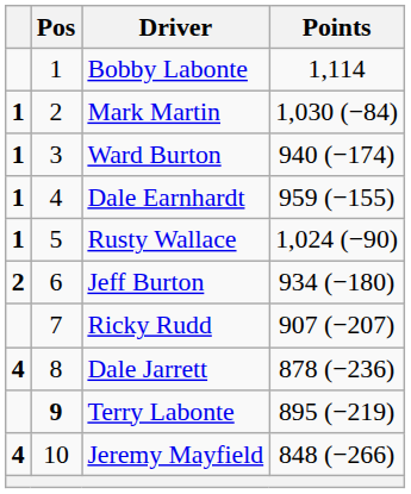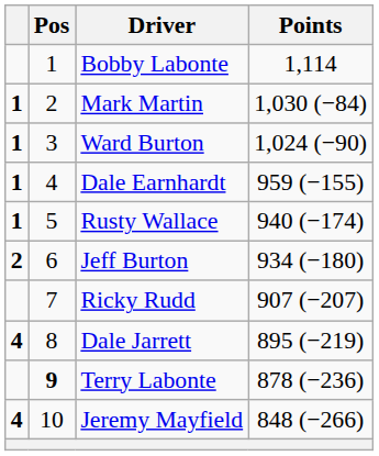Ward Burton | Points: 940 (−174) -> 1,024 (−90)
Rusty Wallace | Points: 1,024 (−90) -> 940 (−174)
Dale Jarrett | Points: 878 (−236) -> 895 (−219)
Terry Labonte | Points: 895 (−219) -> 878 (−236)
